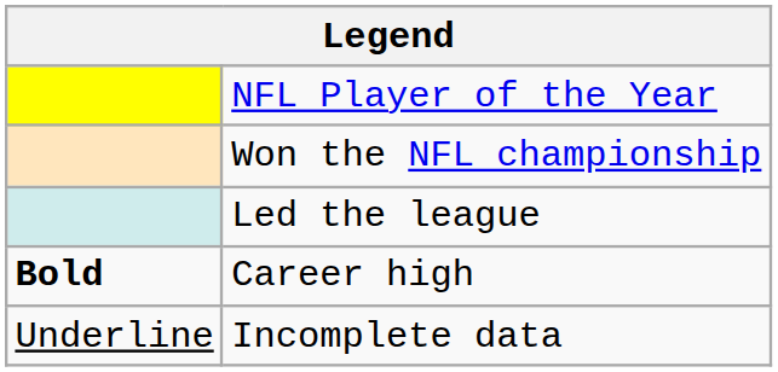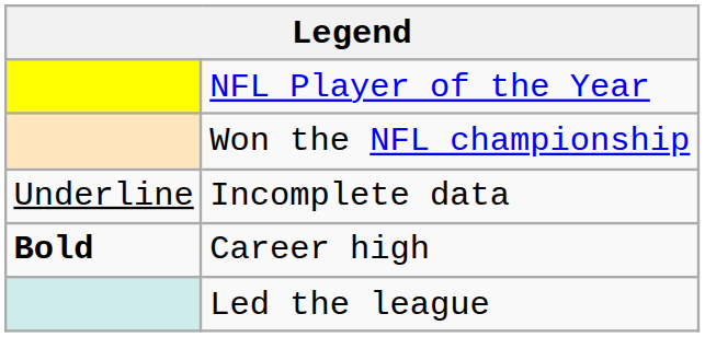rows swapped: Led the league <-> Incomplete data
